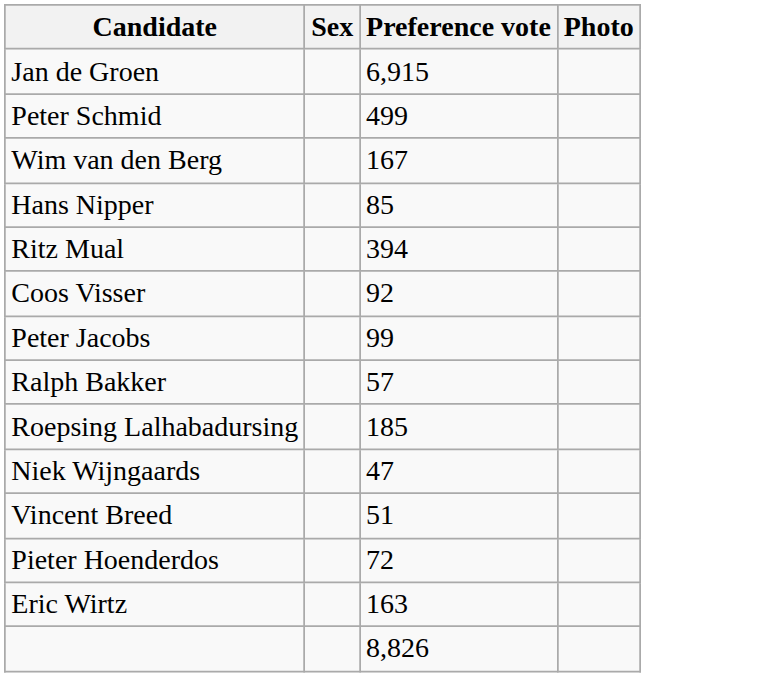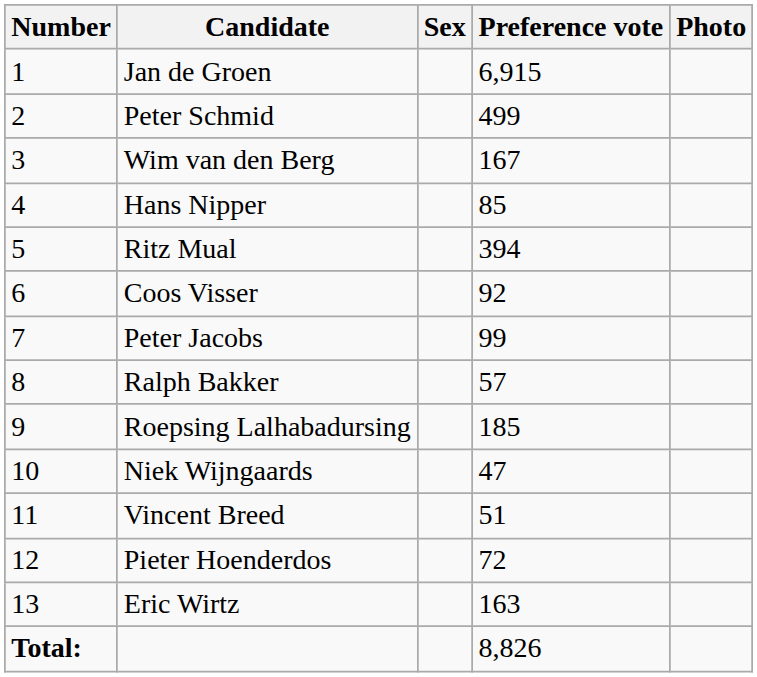+ column: Number | 1 | 2 | 3 | 4 | 5 | 6 | 7 | 8 | 9 | 10 | 11 | 12 | 13 | Total:
